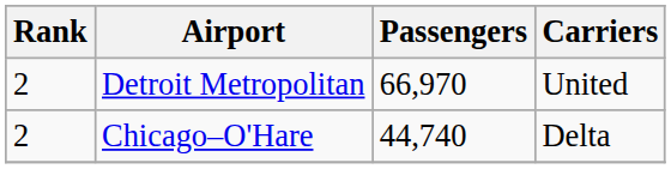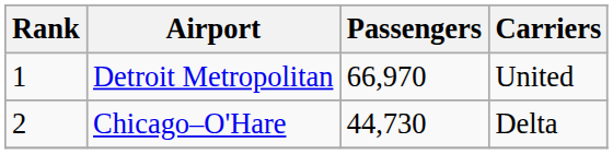Detroit Metropolitan | Rank: 2 -> 1
Chicago–O'Hare | Passengers: 44,740 -> 44,730
